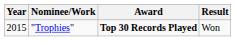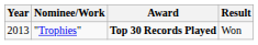"Trophies" | Year: 2015 -> 2013
